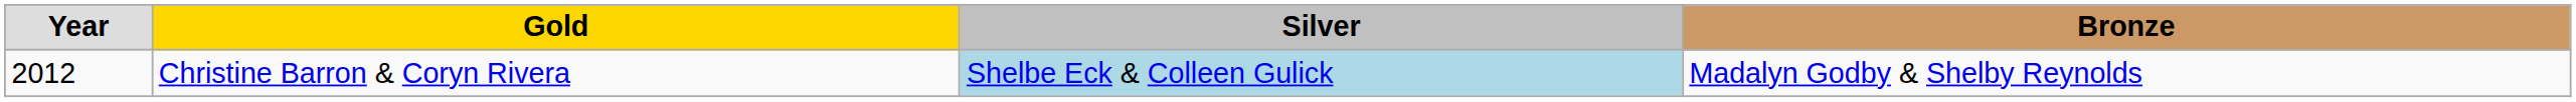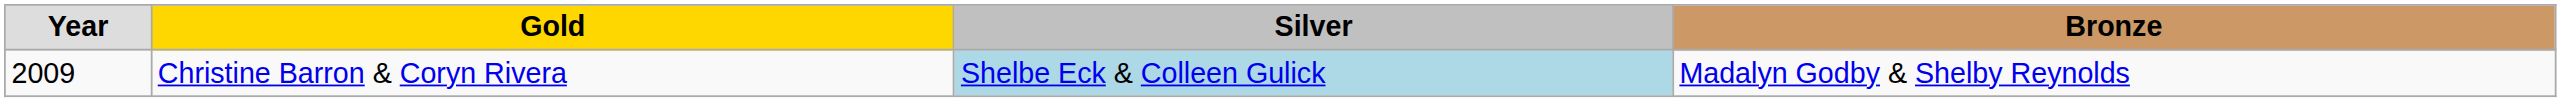Christine Barron & Coryn Rivera | Year: 2012 -> 2009
